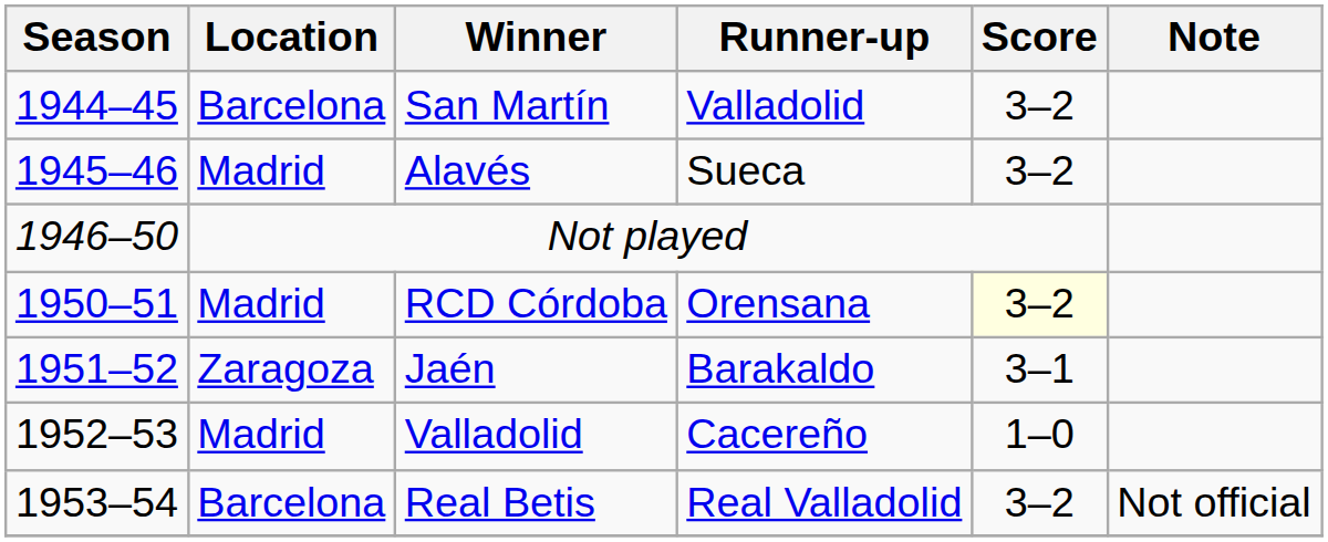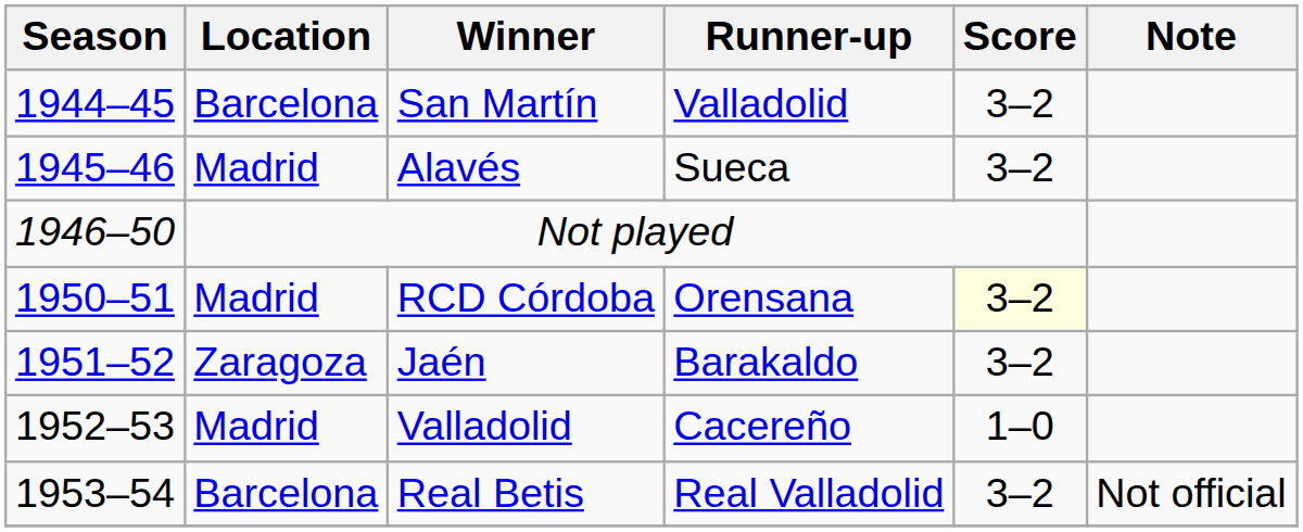Jaén | Score: 3–1 -> 3–2
